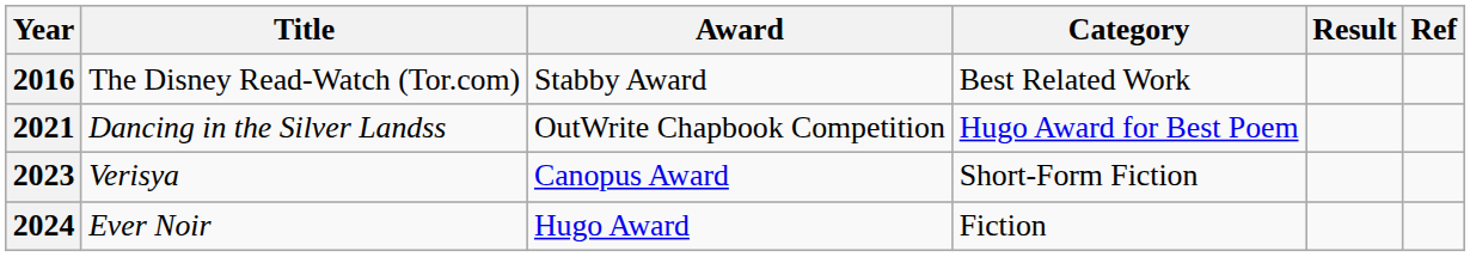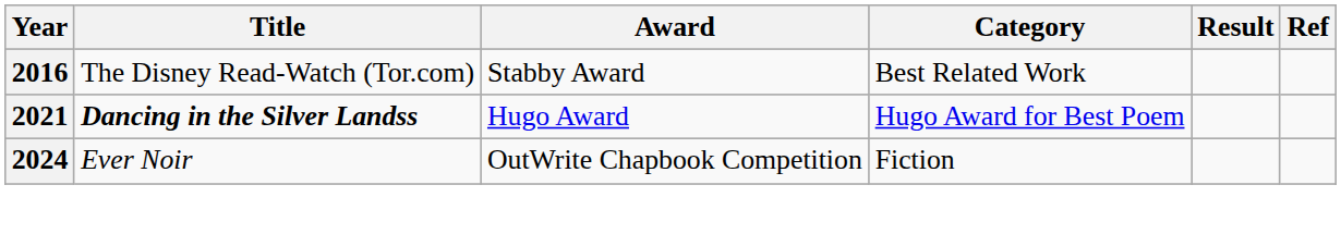2021 | Title: normal -> bold
2021 | Award: OutWrite Chapbook Competition -> Hugo Award
- row: 2023 | Verisya | Canopus Award | Short-Form Fiction
2024 | Award: Hugo Award -> OutWrite Chapbook Competition
